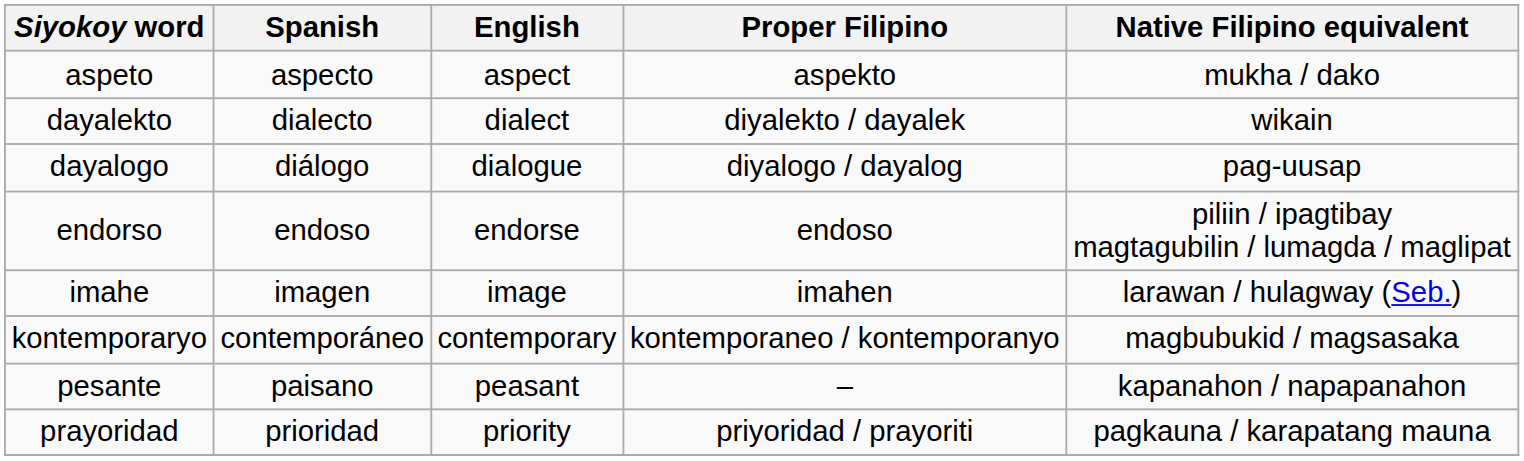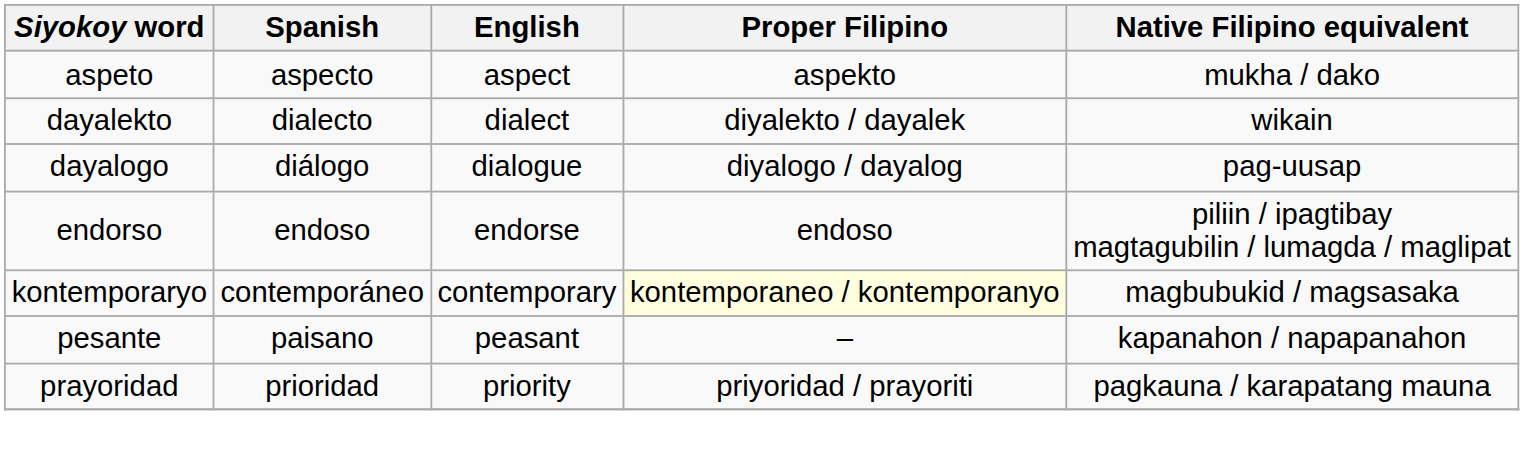- row: imahe | imagen | image | imahen | larawan / hulagway (Seb.)
kontemporaryo | Proper Filipino: no background -> lightyellow background
